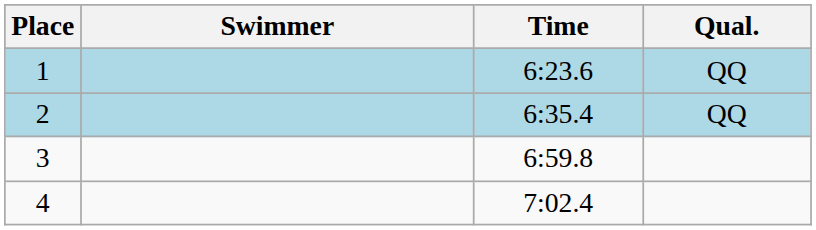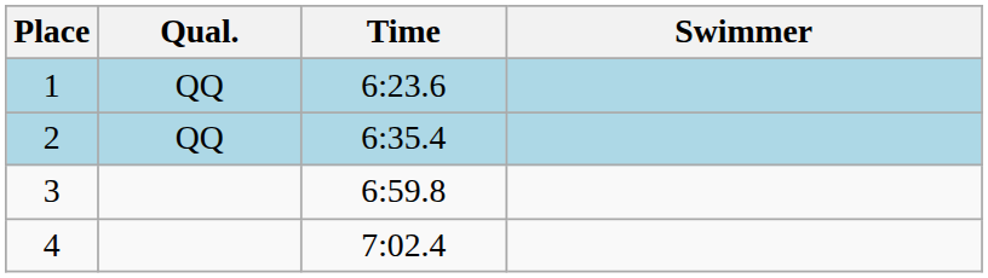columns swapped: Swimmer <-> Qual.
